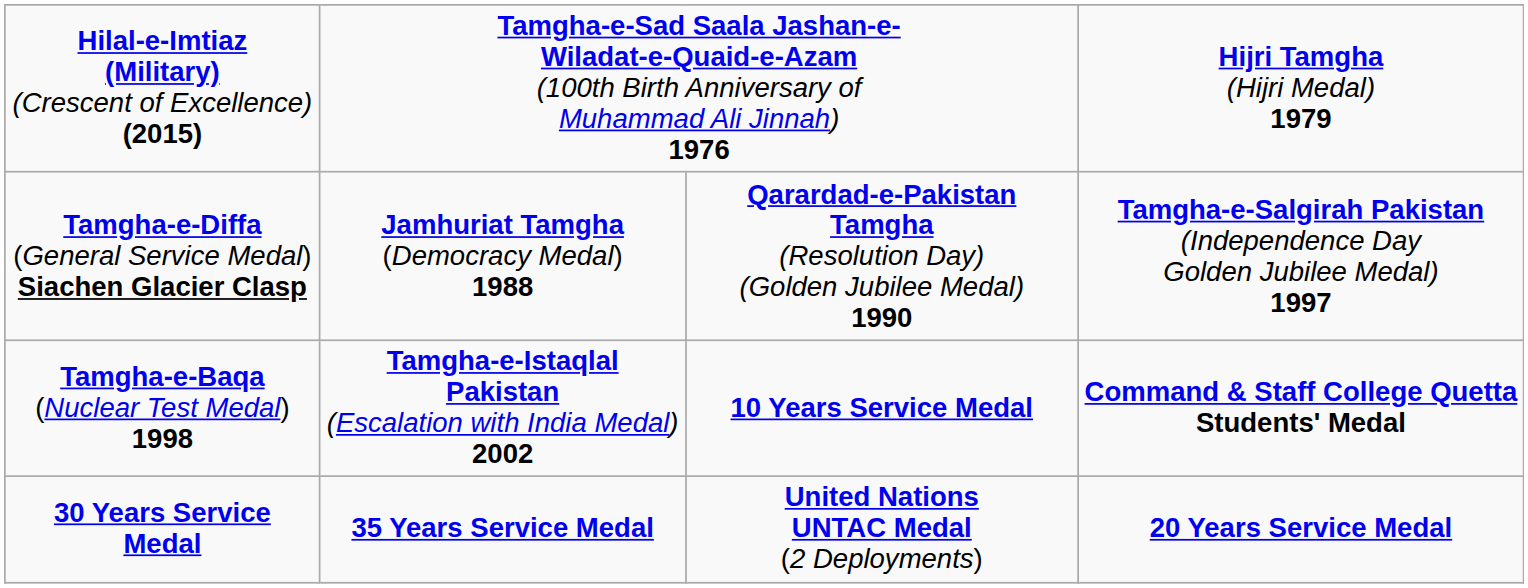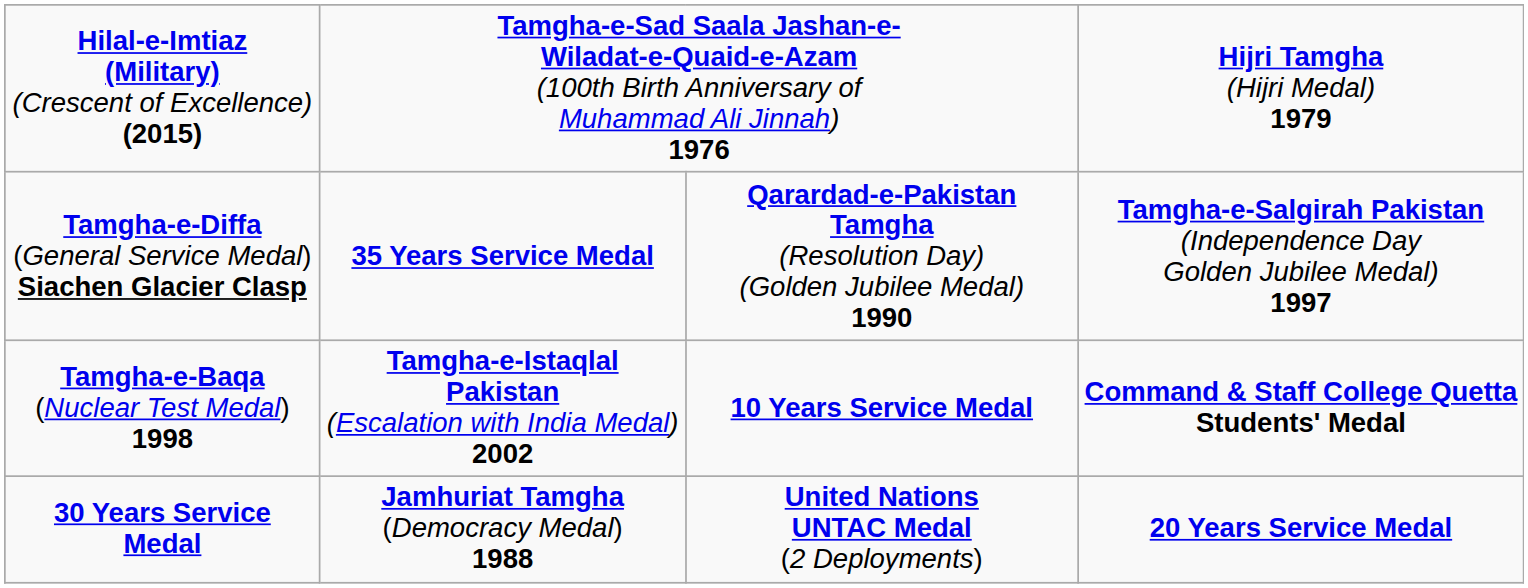Tamgha-e-Diffa (General Service Medal) Siachen Glacier Clasp | column 2: Jamhuriat Tamgha (Democracy Medal) 1988 -> 35 Years Service Medal
30 Years Service Medal | column 2: 35 Years Service Medal -> Jamhuriat Tamgha (Democracy Medal) 1988
